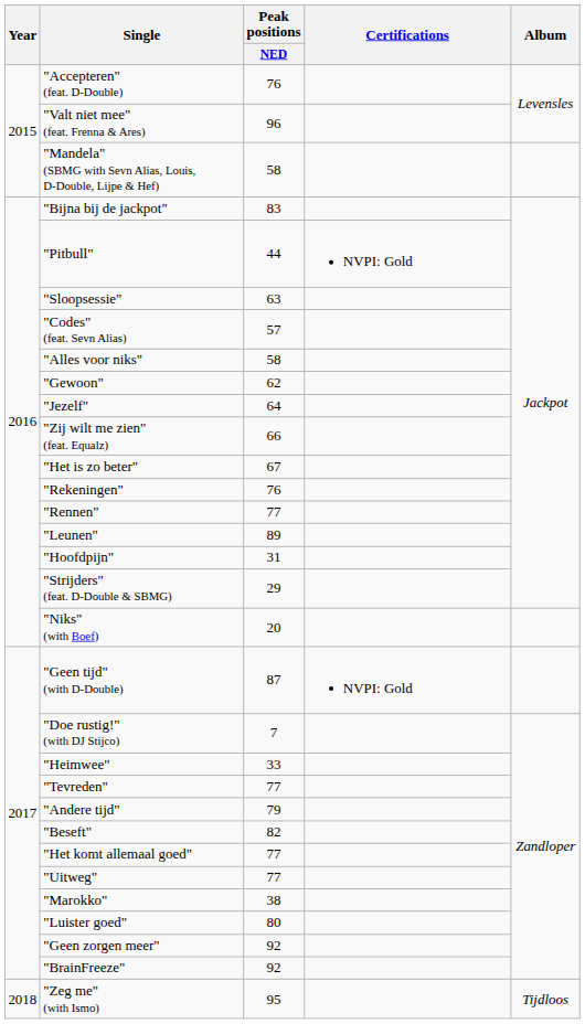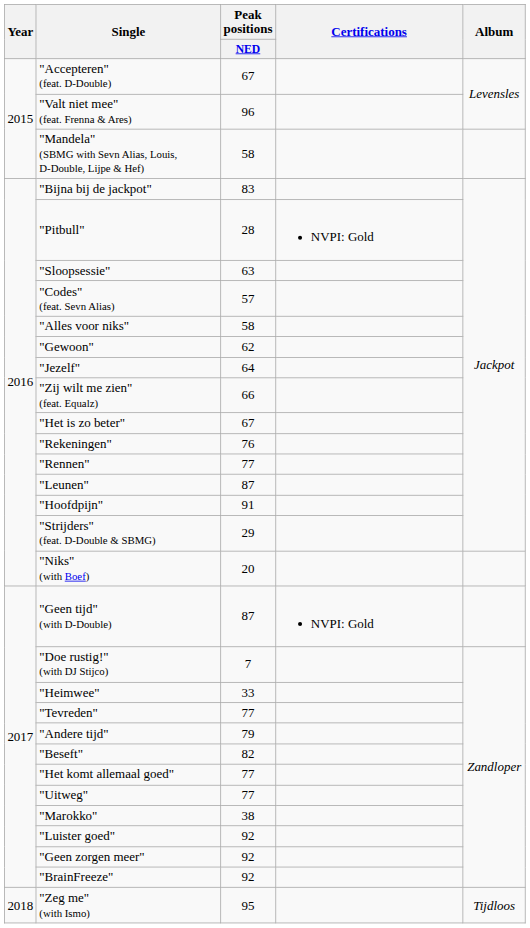"Accepteren" (feat. D-Double) | Peak positions / NED: 76 -> 67
"Pitbull" | Peak positions / NED: 44 -> 28
"Leunen" | Peak positions / NED: 89 -> 87
"Hoofdpijn" | Peak positions / NED: 31 -> 91
"Luister goed" | Peak positions / NED: 80 -> 92
